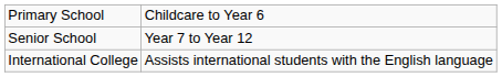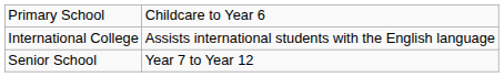rows swapped: Senior School <-> International College
